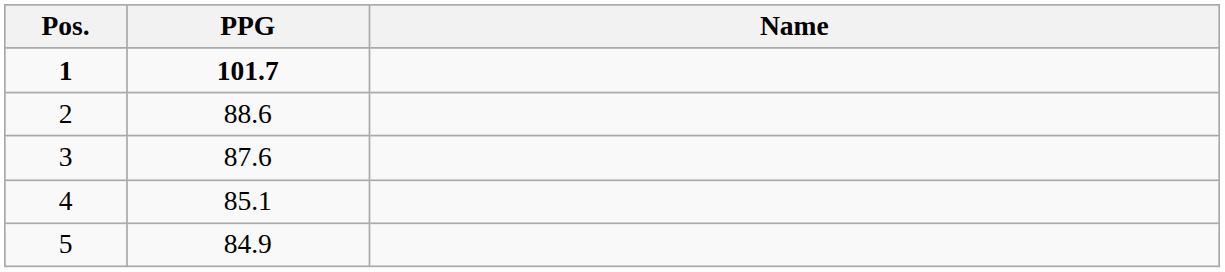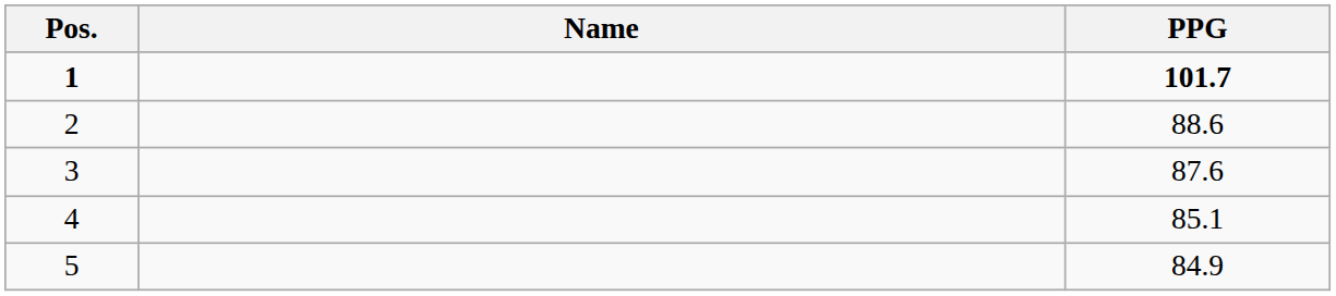columns swapped: Name <-> PPG
